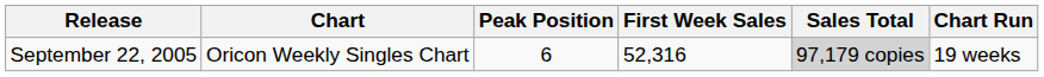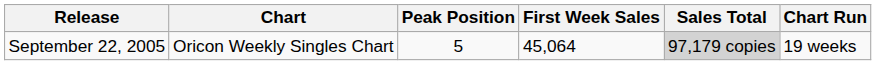September 22, 2005 | Peak Position: 6 -> 5
September 22, 2005 | First Week Sales: 52,316 -> 45,064
